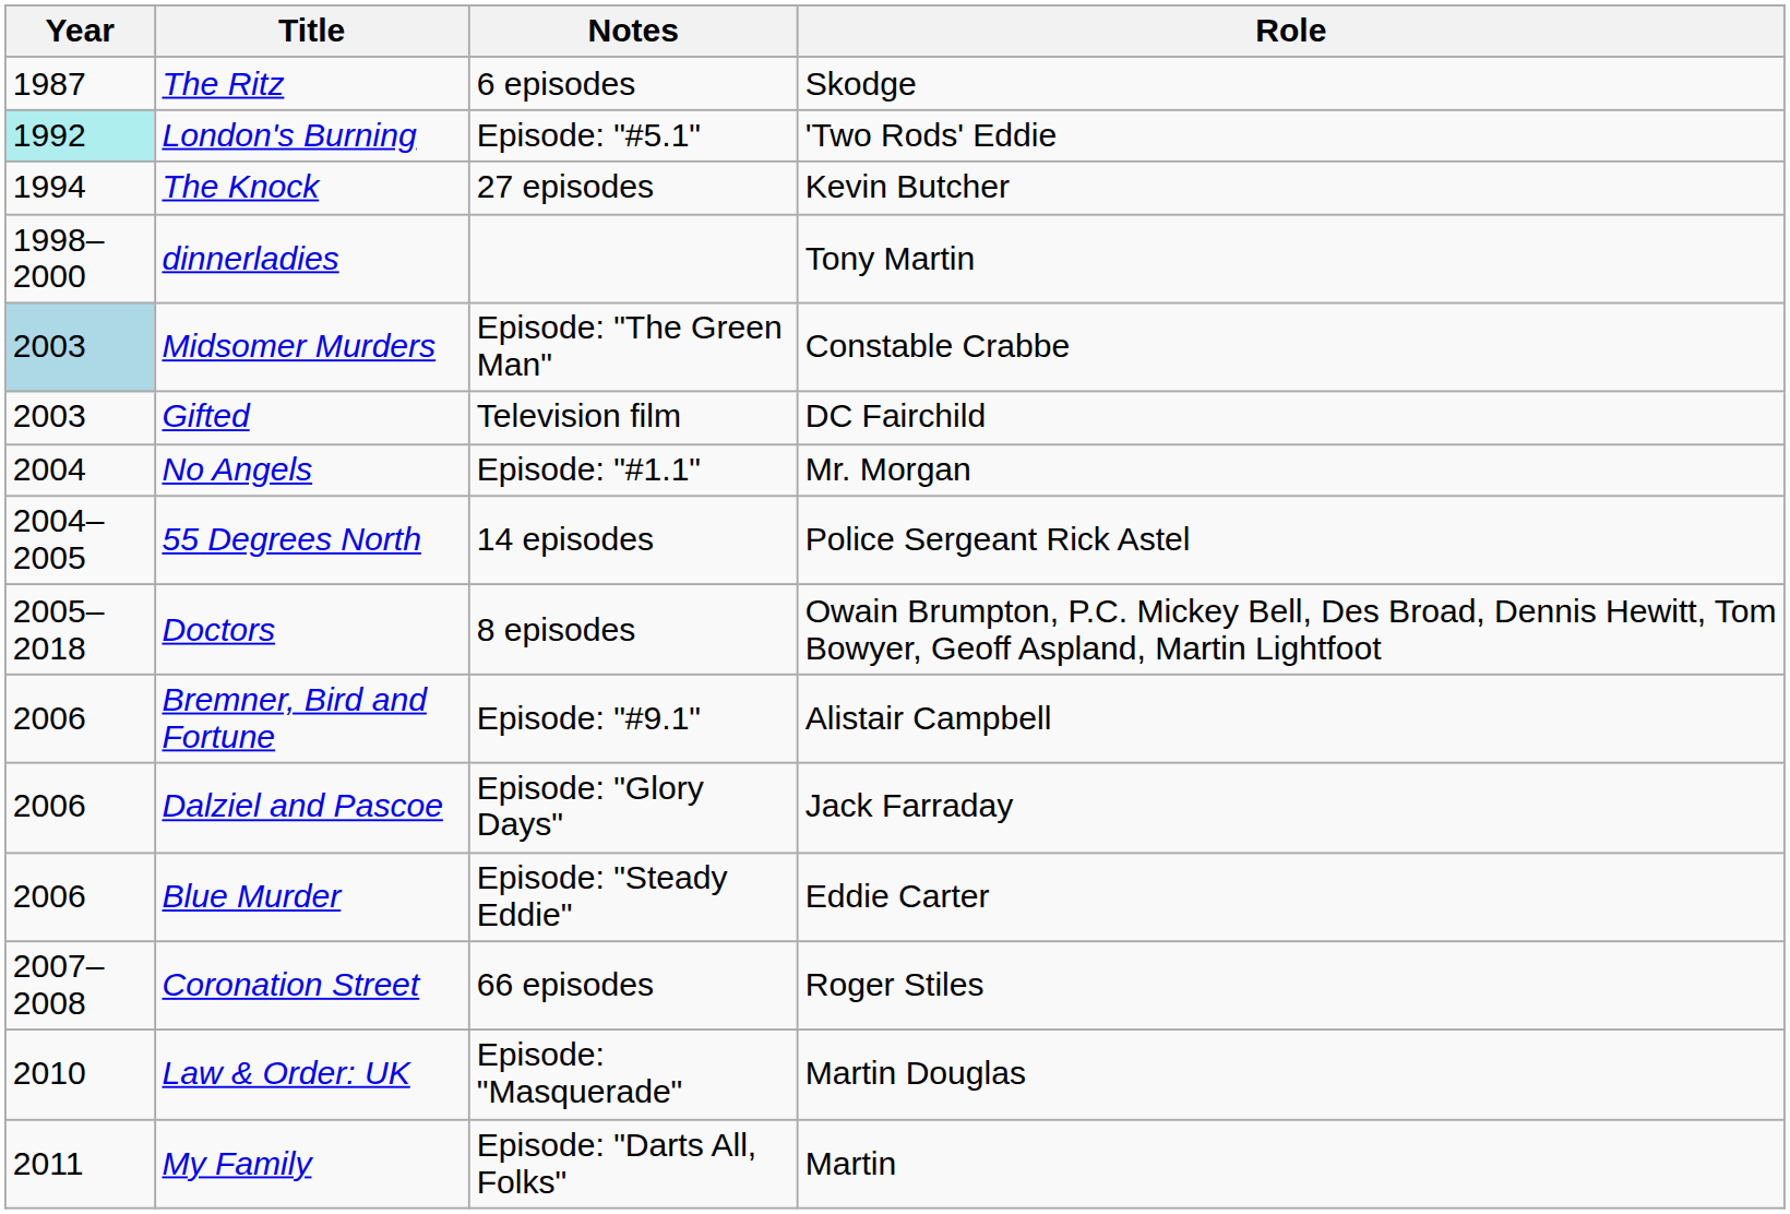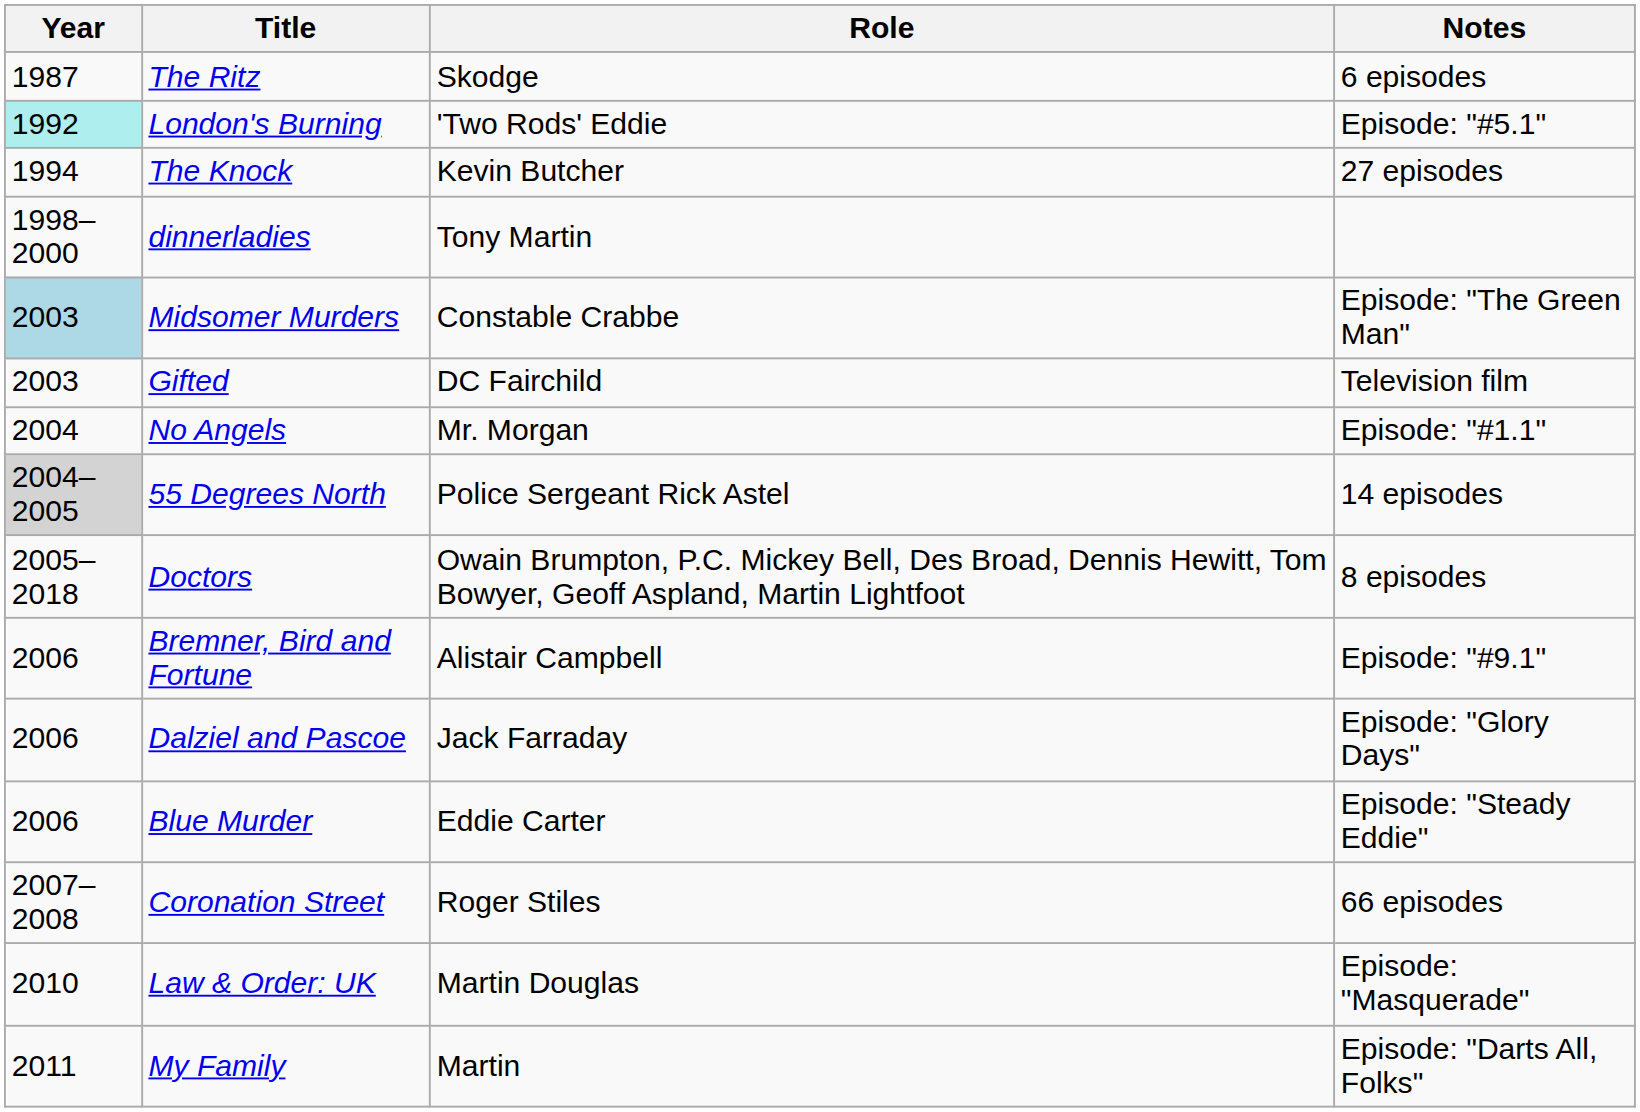columns swapped: Role <-> Notes
55 Degrees North | Year: no background -> lightgrey background
